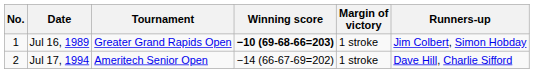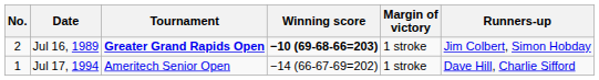Jul 16, 1989 | No.: 1 -> 2
Jul 16, 1989 | Tournament: normal -> bold
Jul 17, 1994 | No.: 2 -> 1
